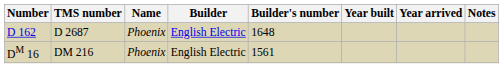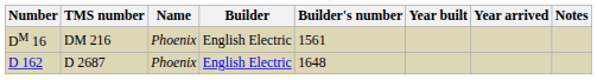rows swapped: D 162 <-> DM 16
